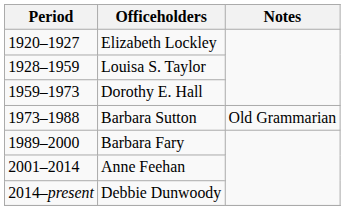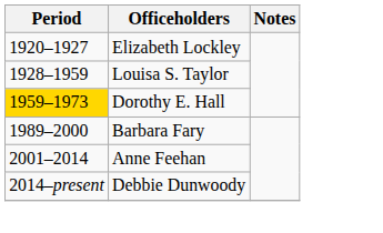Dorothy E. Hall | Period: no background -> gold background
- row: 1973–1988 | Barbara Sutton | Old Grammarian
